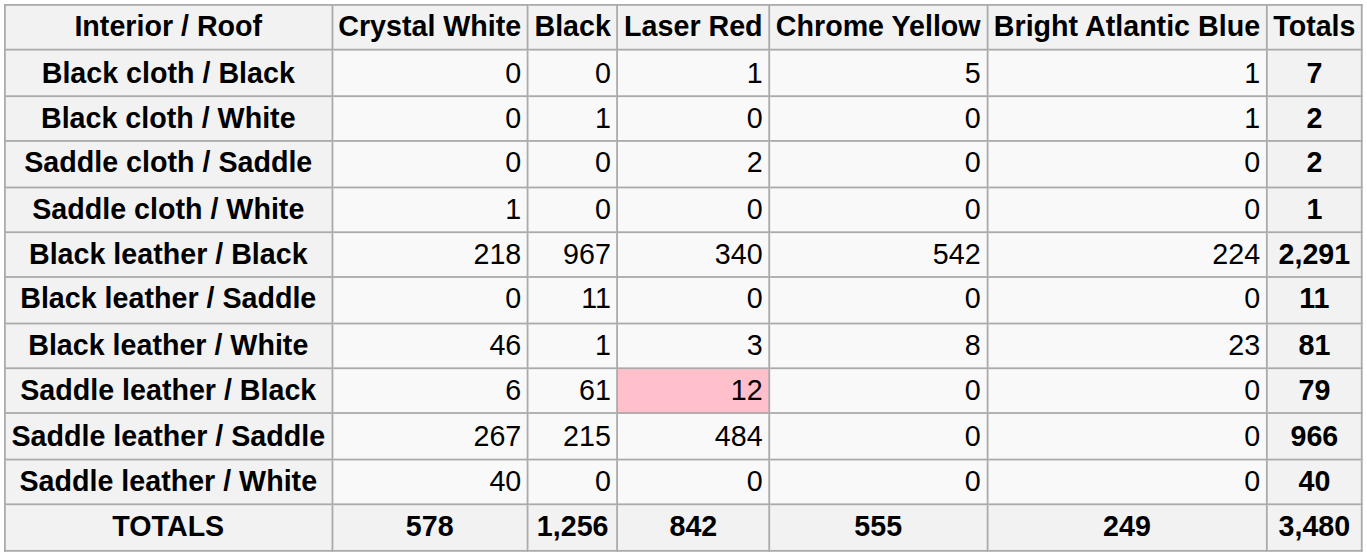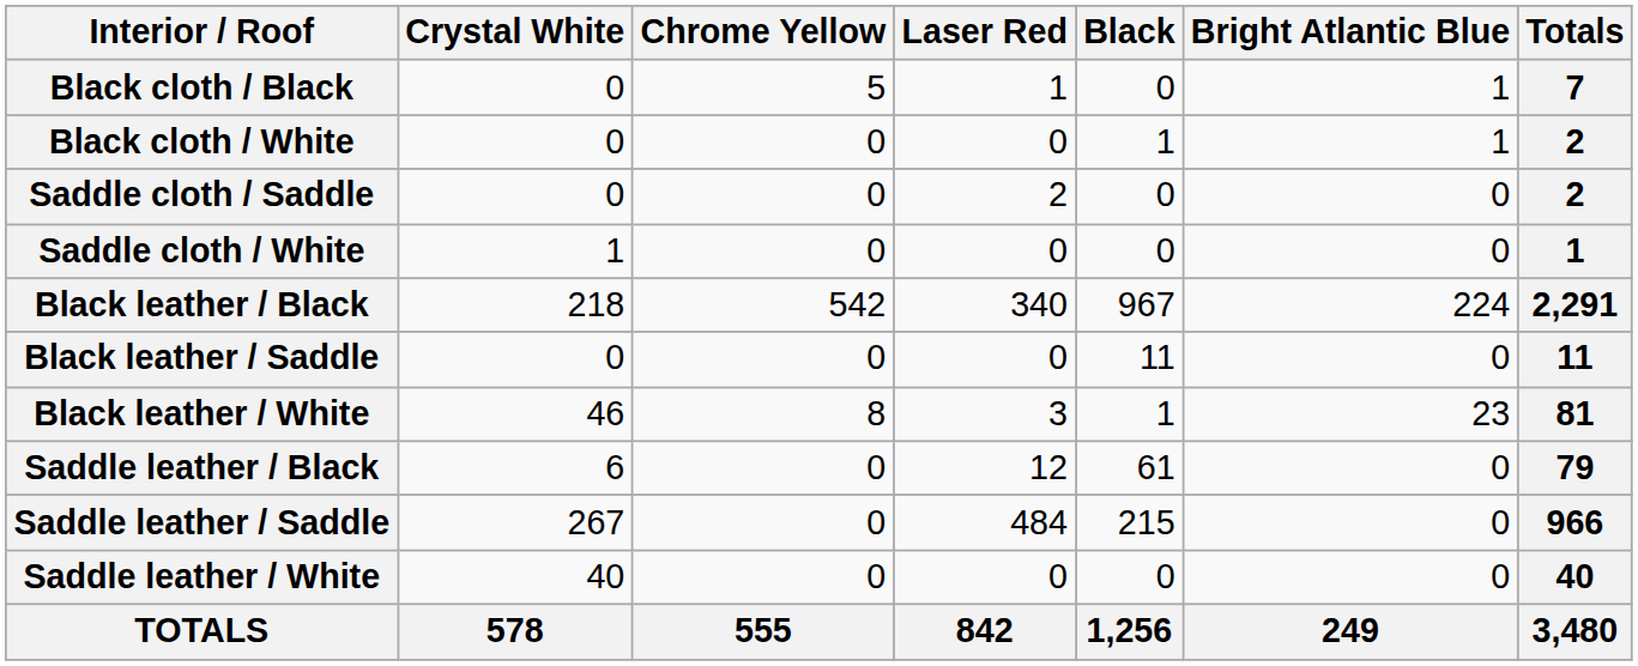columns swapped: Black <-> Chrome Yellow
Saddle leather / Black | Laser Red: pink background -> no background
